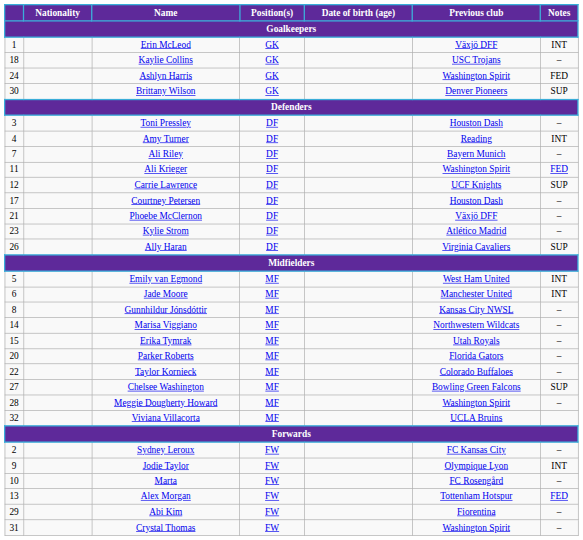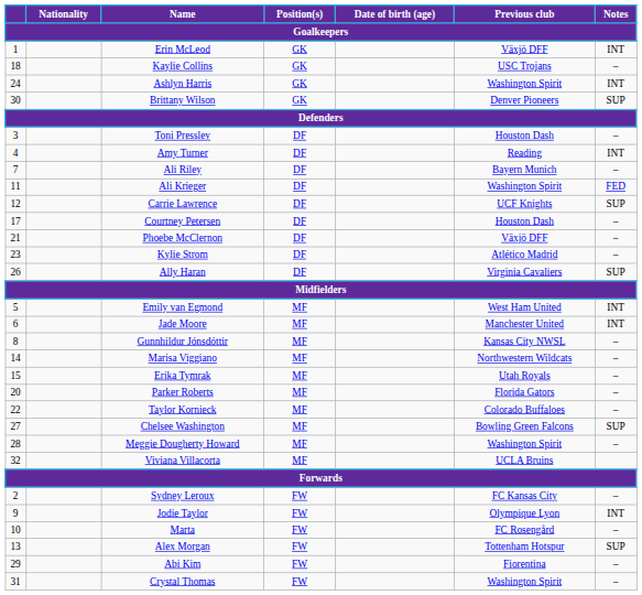Ashlyn Harris | Notes: FED -> INT
Alex Morgan | Notes: FED -> SUP
